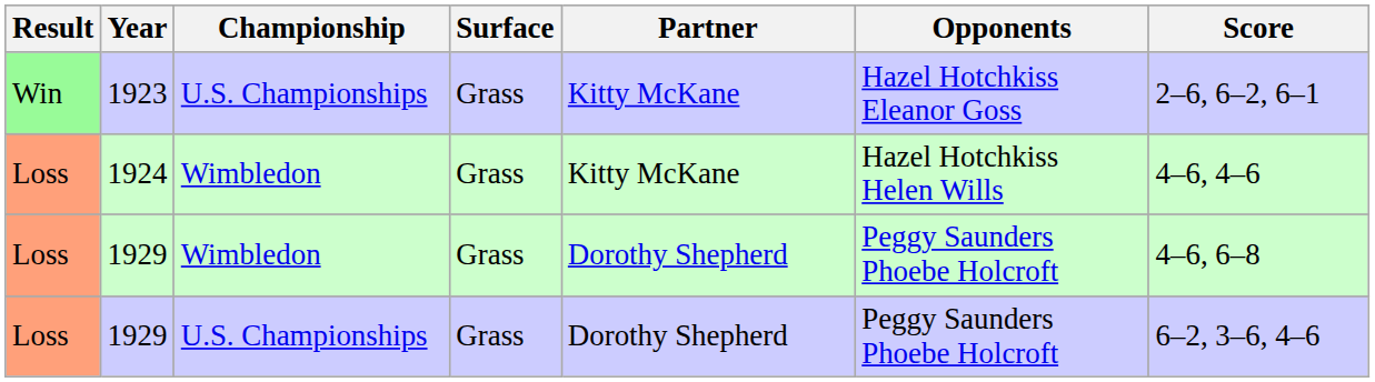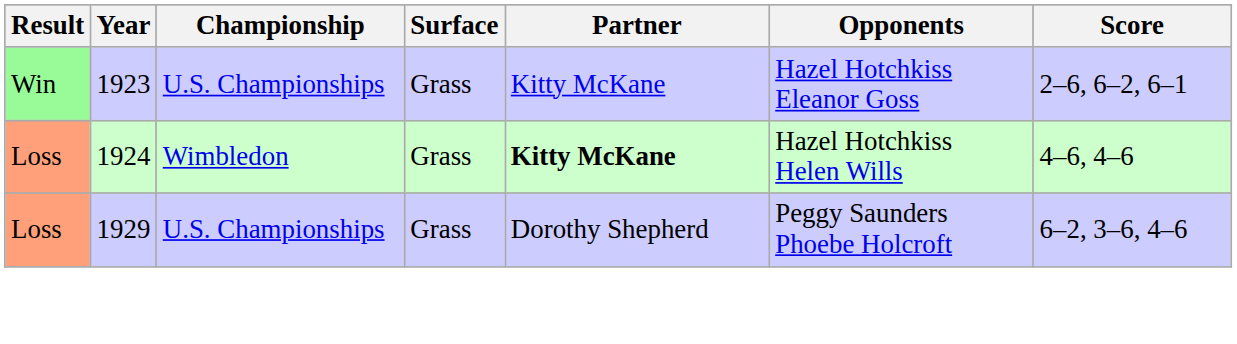1924 | Partner: normal -> bold
- row: Loss | 1929 | Wimbledon | Grass | Dorothy Shepherd | Peggy Saunders Phoebe Holcroft | 4–6, 6–8
